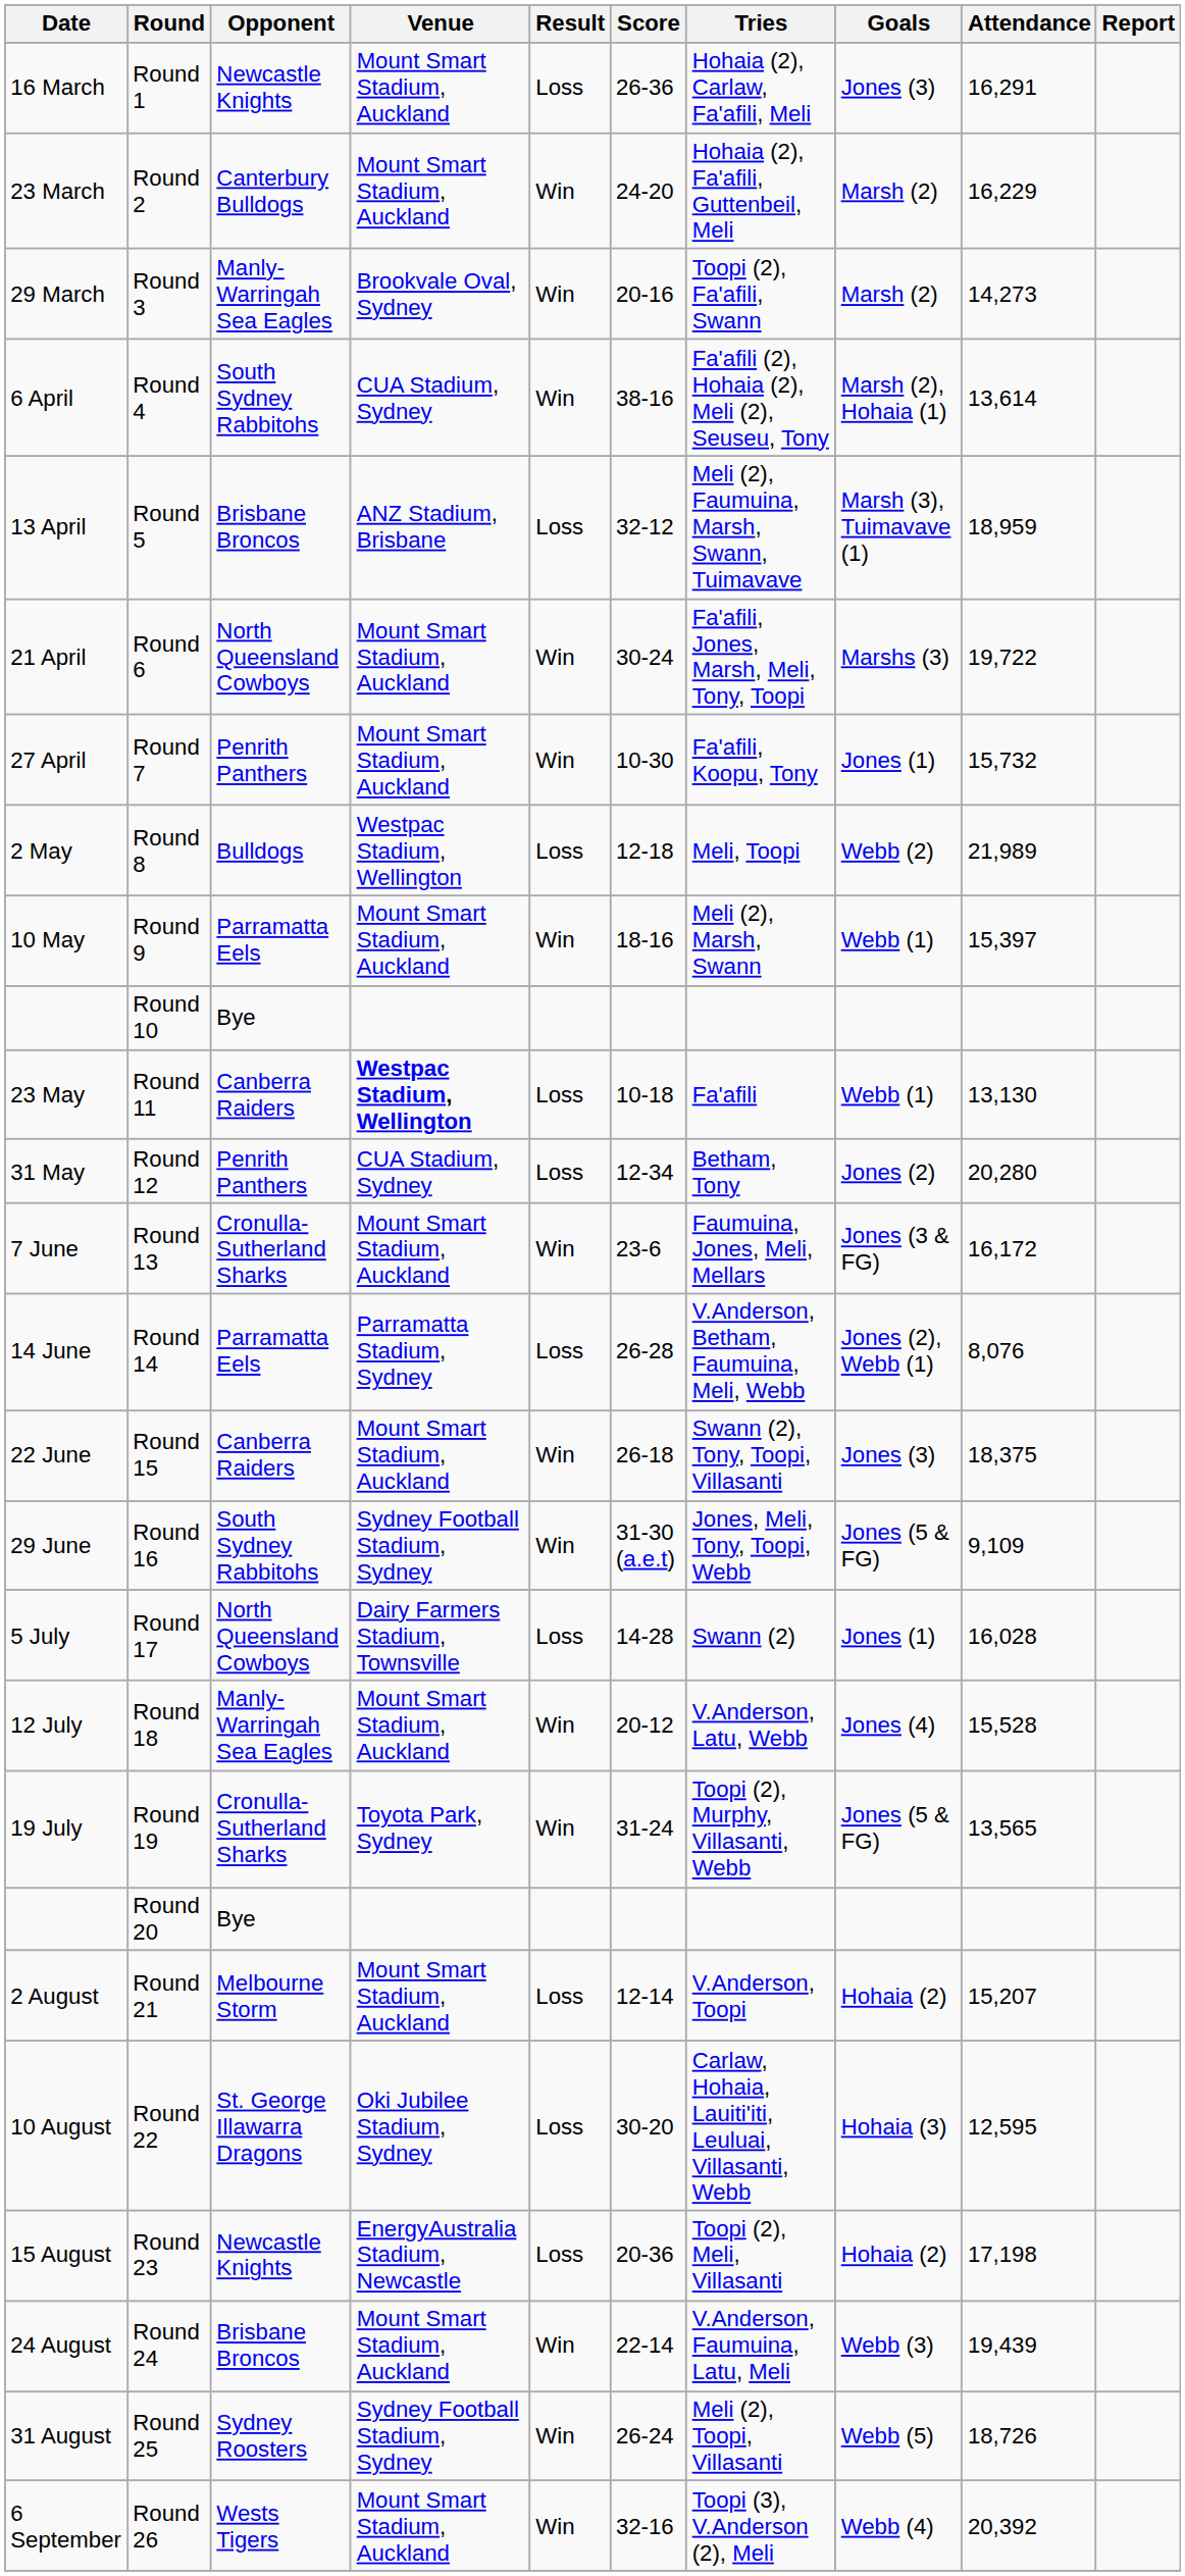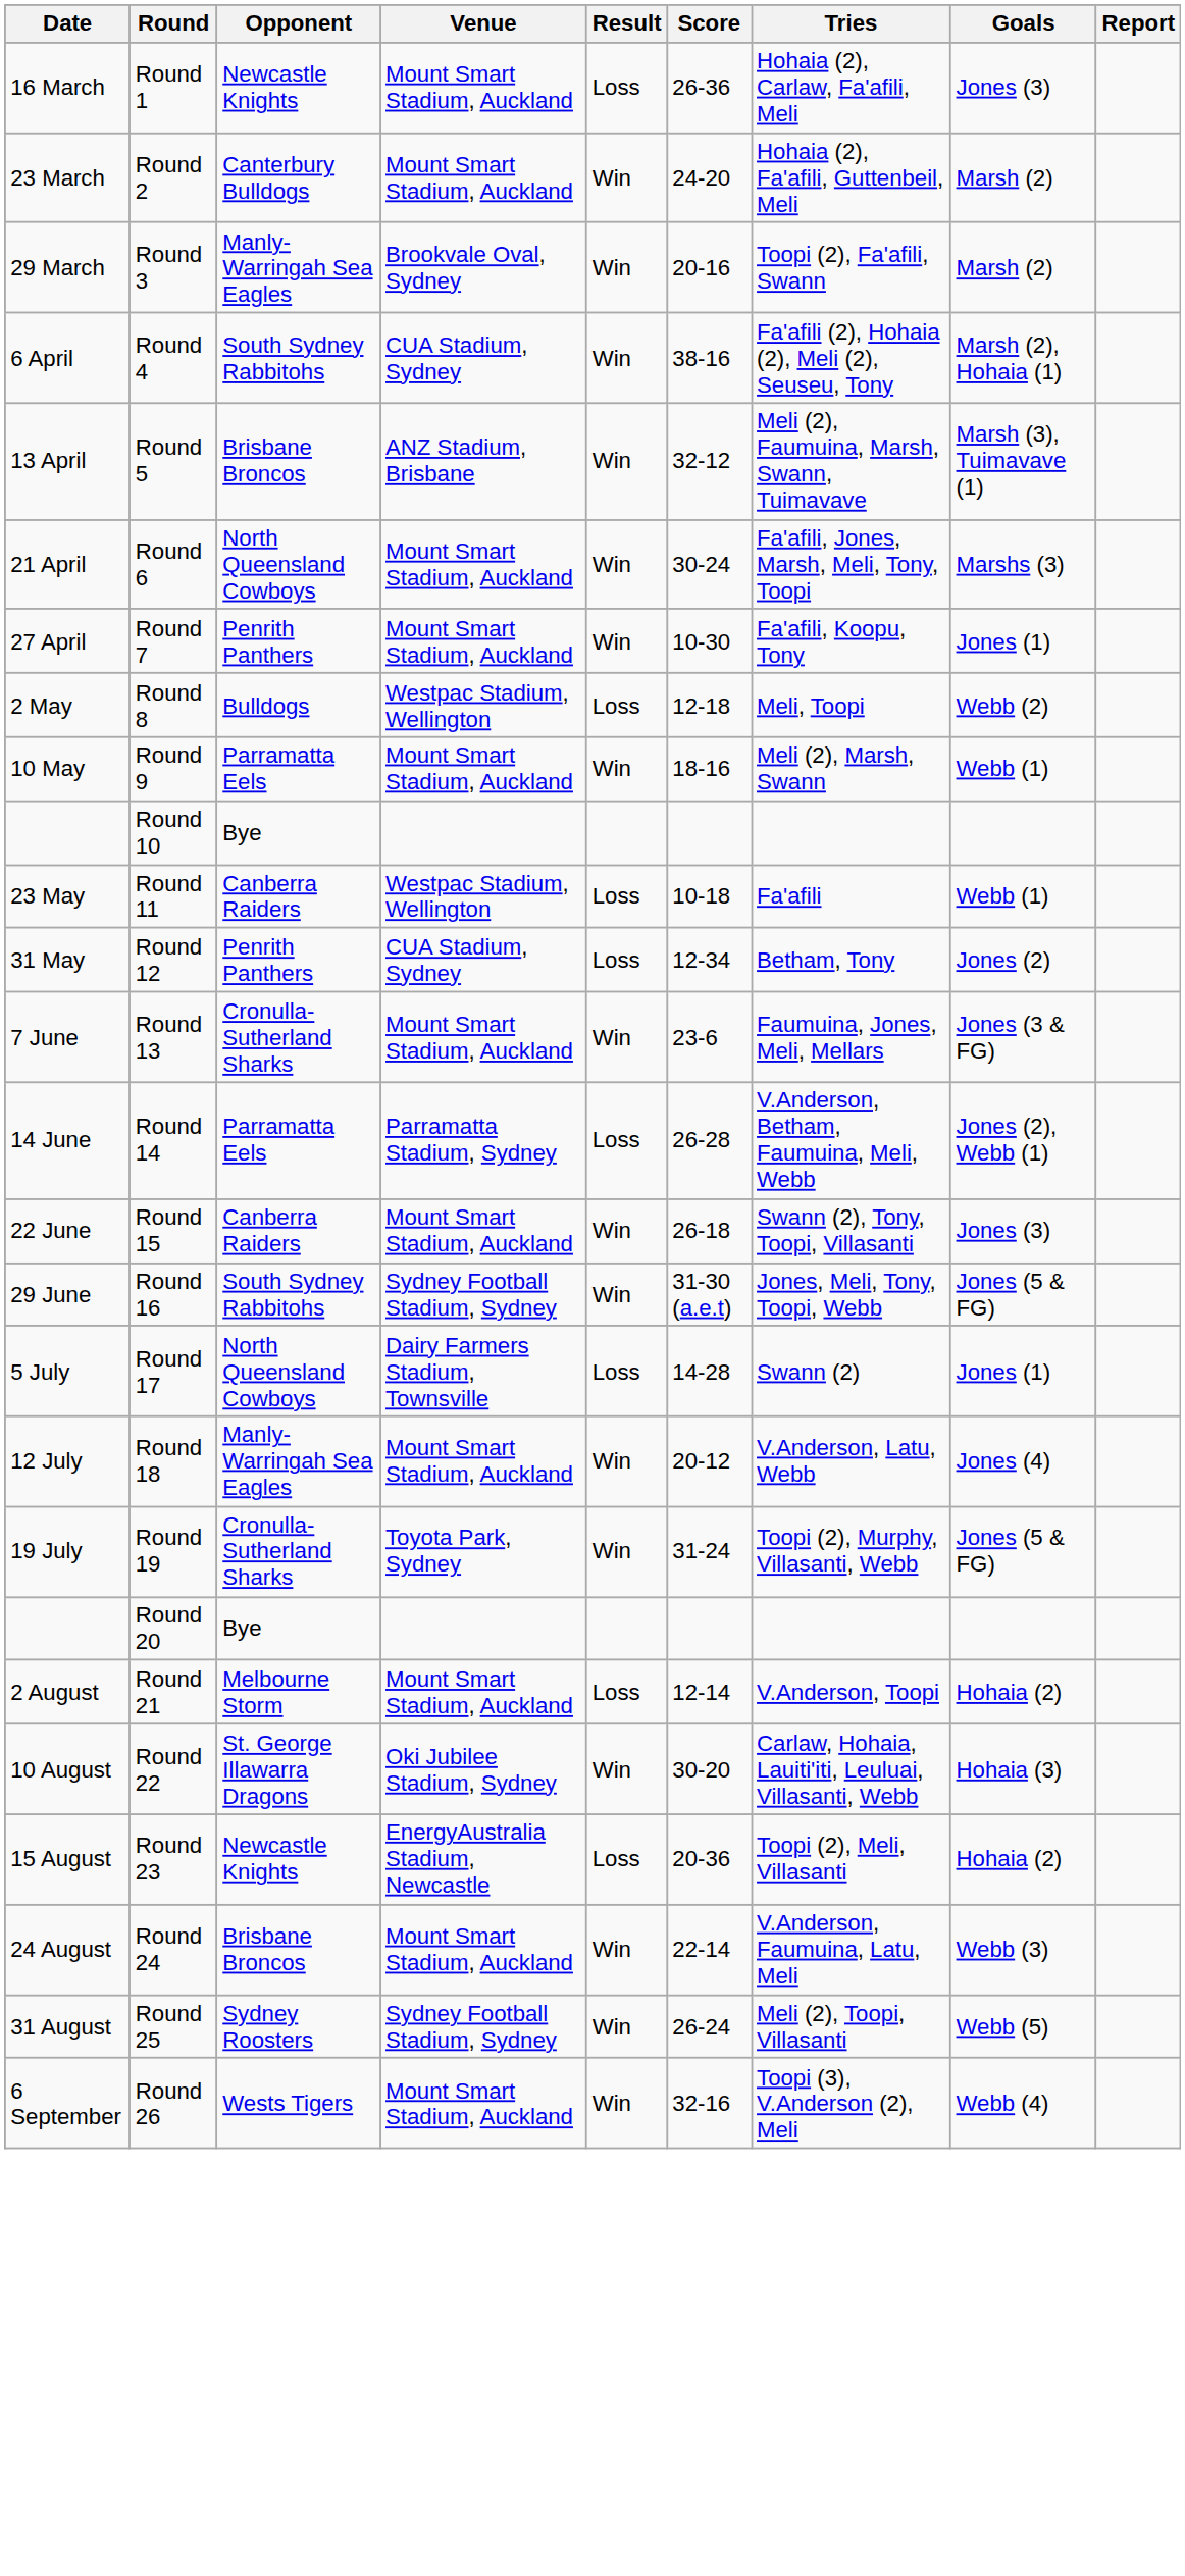- column: Attendance | 16,291 | 16,229 | 14,273 | 13,614 | 18,959 | 19,722 | 15,732 | 21,989 | 15,397 | 13,130 | 20,280 | 16,172 | 8,076 | 18,375 | 9,109 | 16,028 | 15,528 | 13,565 | 15,207 | 12,595 | 17,198 | 19,439 | 18,726 | 20,392
Round 5 | Result: Loss -> Win
Round 11 | Venue: bold -> normal
Round 22 | Result: Loss -> Win
